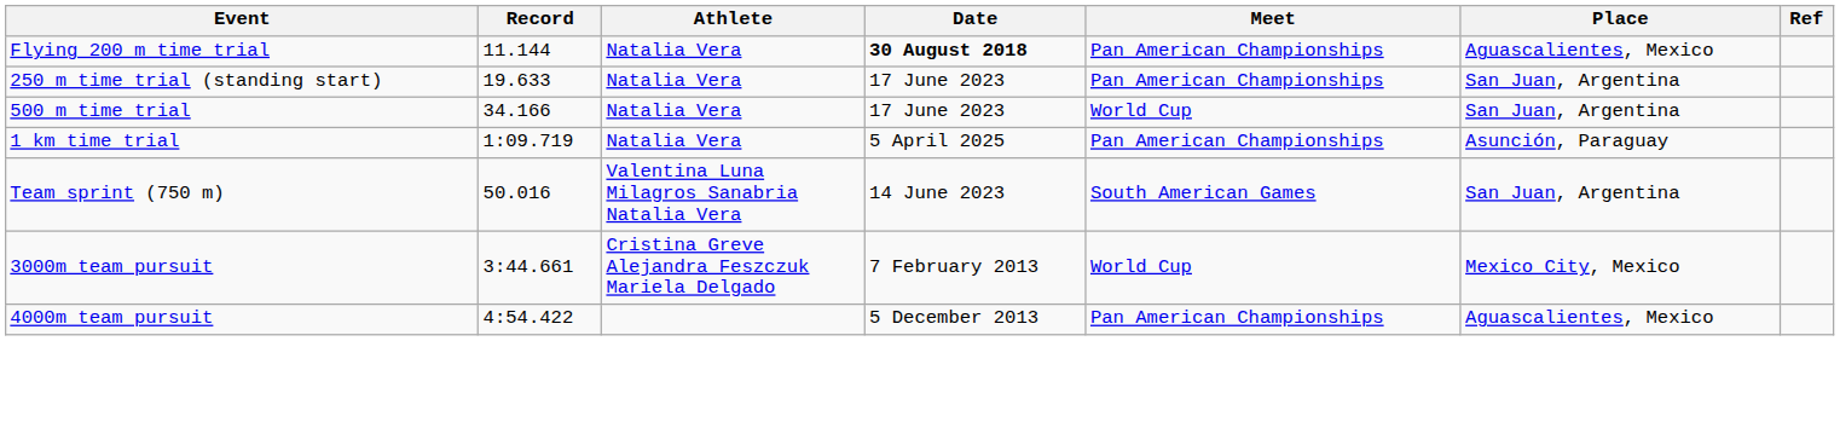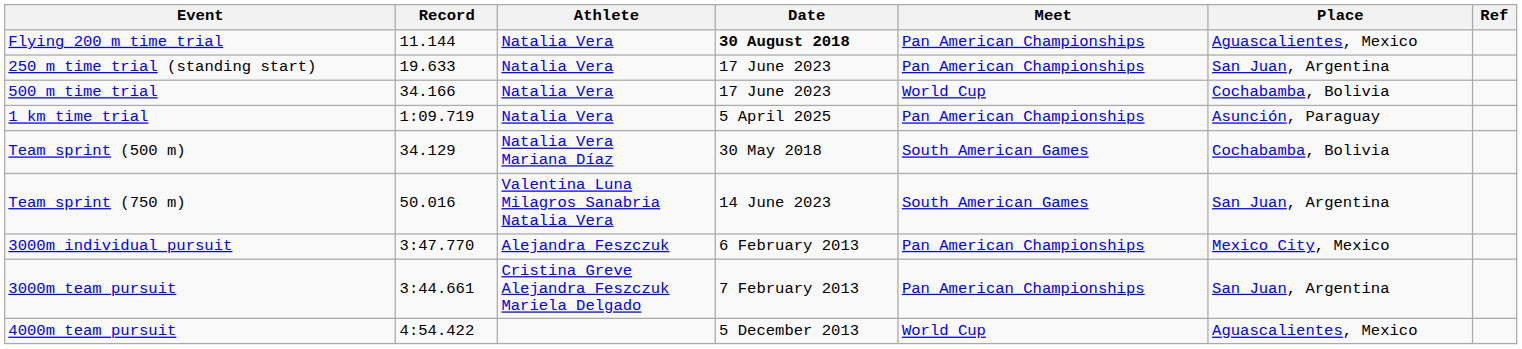500 m time trial | Place: San Juan, Argentina -> Cochabamba, Bolivia
+ row: Team sprint (500 m) | 34.129 | Natalia Vera Mariana Díaz | 30 May 2018 | South American Games | Cochabamba, Bolivia
+ row: 3000m individual pursuit | 3:47.770 | Alejandra Feszczuk | 6 February 2013 | Pan American Championships | Mexico City, Mexico
3000m team pursuit | Meet: World Cup -> Pan American Championships
3000m team pursuit | Place: Mexico City, Mexico -> San Juan, Argentina
4000m team pursuit | Meet: Pan American Championships -> World Cup
